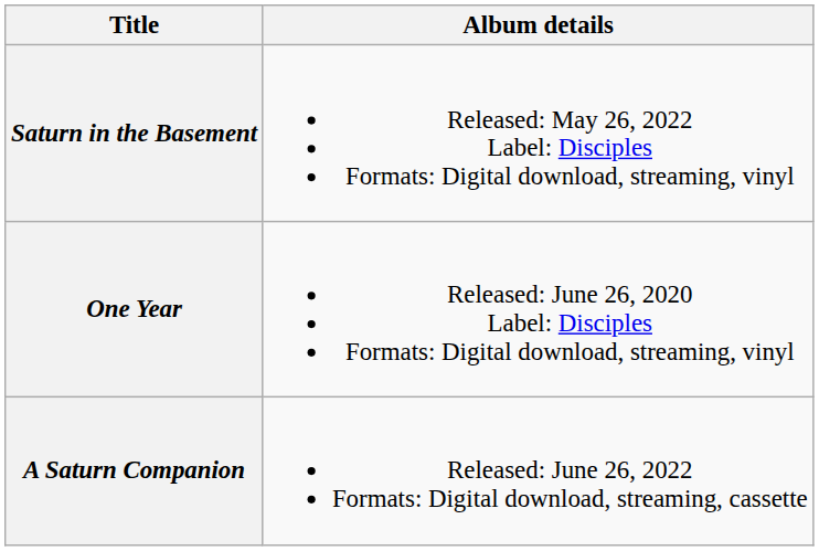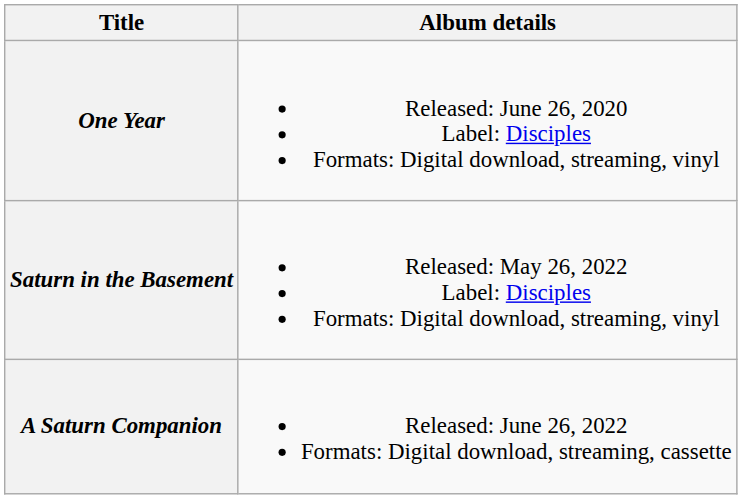rows swapped: One Year <-> Saturn in the Basement
